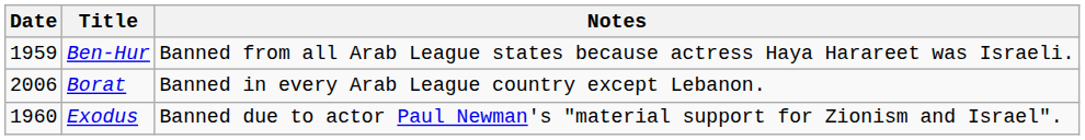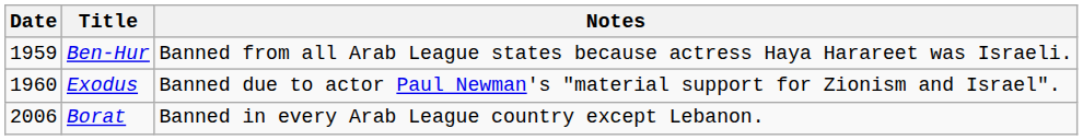rows swapped: Exodus <-> Borat
